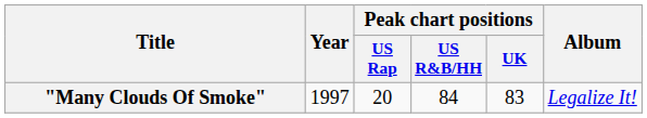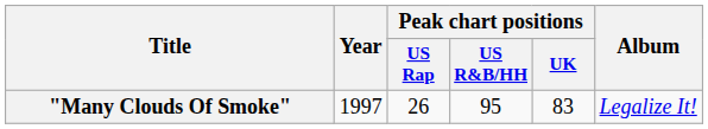"Many Clouds Of Smoke" | Peak chart positions / US Rap: 20 -> 26
"Many Clouds Of Smoke" | Peak chart positions / US R&B/HH: 84 -> 95
